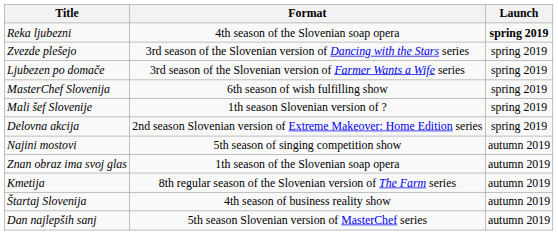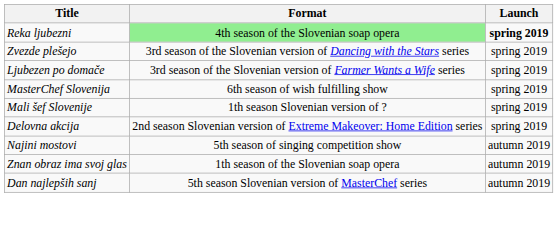Reka ljubezni | Format: no background -> lightgreen background
- row: Kmetija | 8th regular season of the Slovenian version of The Farm series | autumn 2019
- row: Štartaj Slovenija | 4th season of business reality show | autumn 2019
